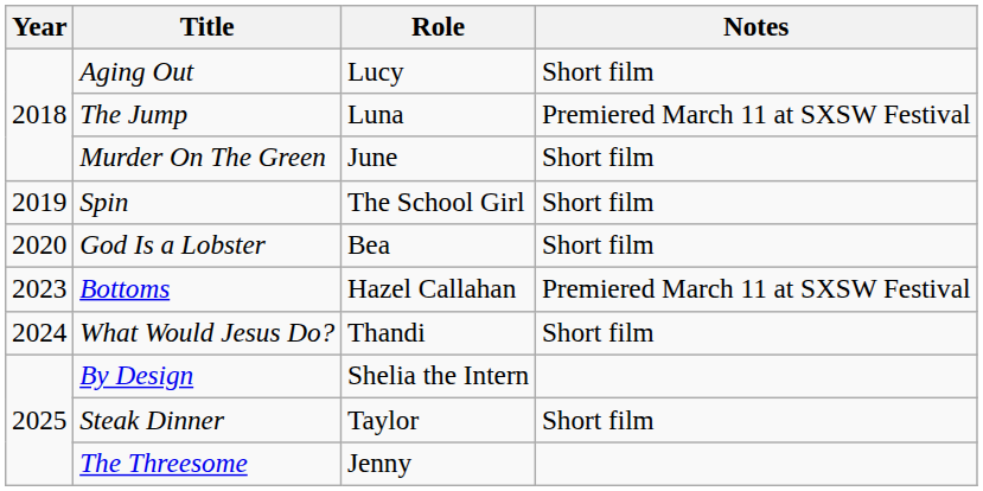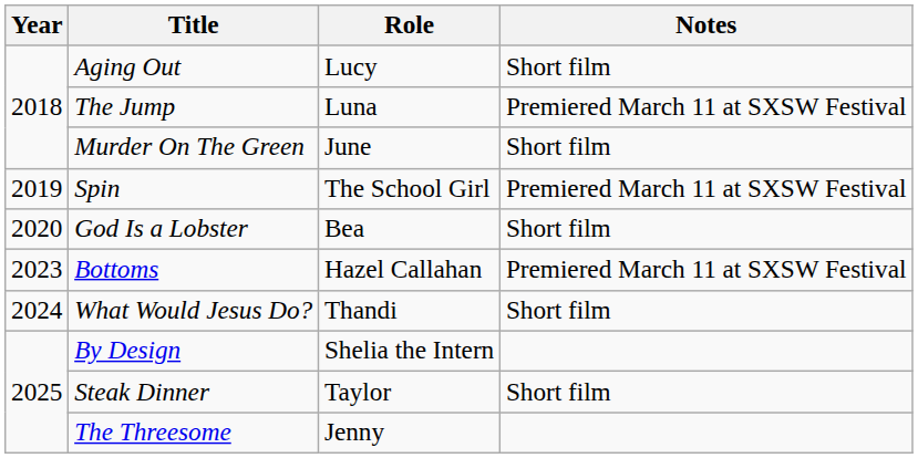Spin | Notes: Short film -> Premiered March 11 at SXSW Festival
